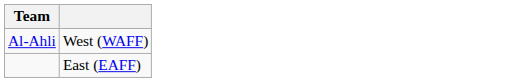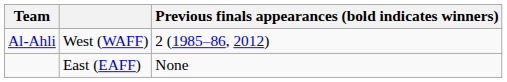+ column: Previous finals appearances (bold indicates winners) | 2 (1985–86, 2012) | None
